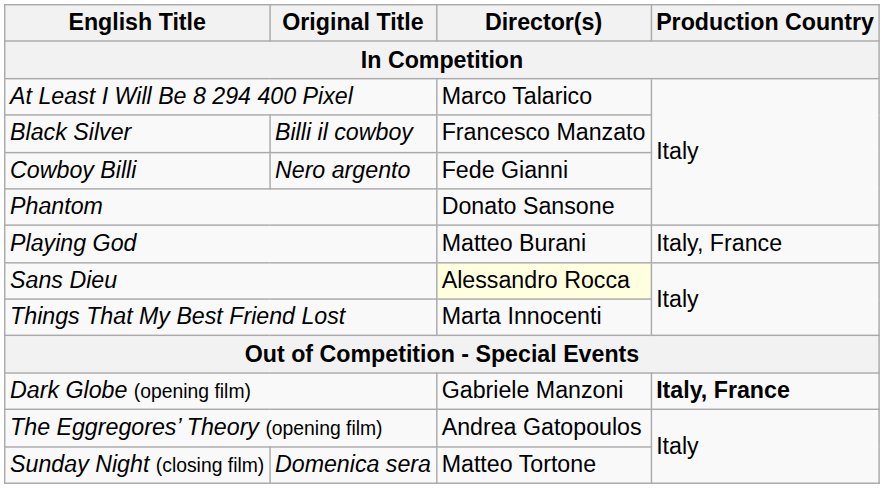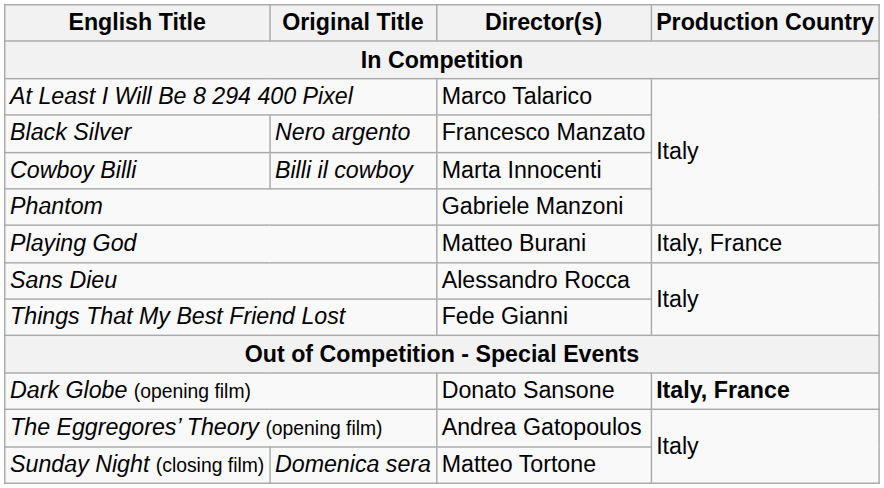Black Silver | Original Title: Billi il cowboy -> Nero argento
Cowboy Billi | Original Title: Nero argento -> Billi il cowboy
Cowboy Billi | Director(s): Fede Gianni -> Marta Innocenti
Phantom | Director(s): Donato Sansone -> Gabriele Manzoni
Sans Dieu | Director(s): lightyellow background -> no background
Things That My Best Friend Lost | Director(s): Marta Innocenti -> Fede Gianni
Dark Globe (opening film) | Director(s): Gabriele Manzoni -> Donato Sansone
